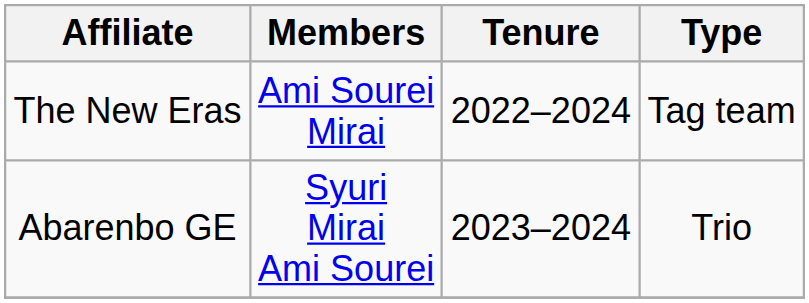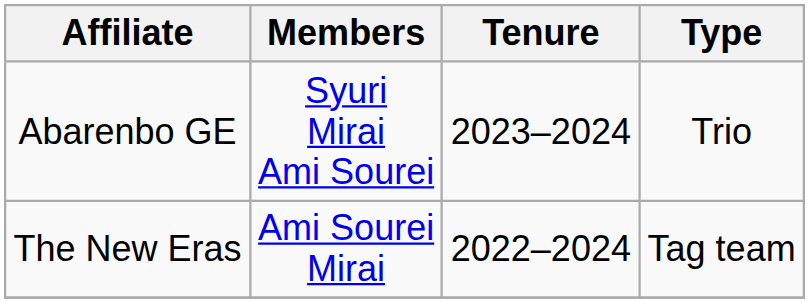rows swapped: The New Eras <-> Abarenbo GE
